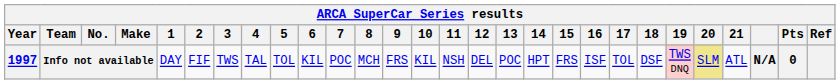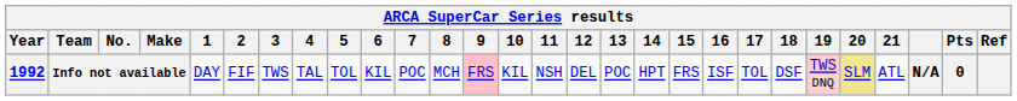Info not available | Year: 1997 -> 1992
Info not available | 9: no background -> pink background
